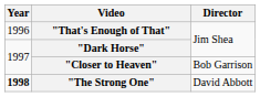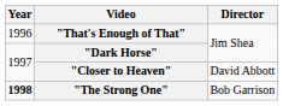"Closer to Heaven" | Director: Bob Garrison -> David Abbott
"The Strong One" | Director: David Abbott -> Bob Garrison
